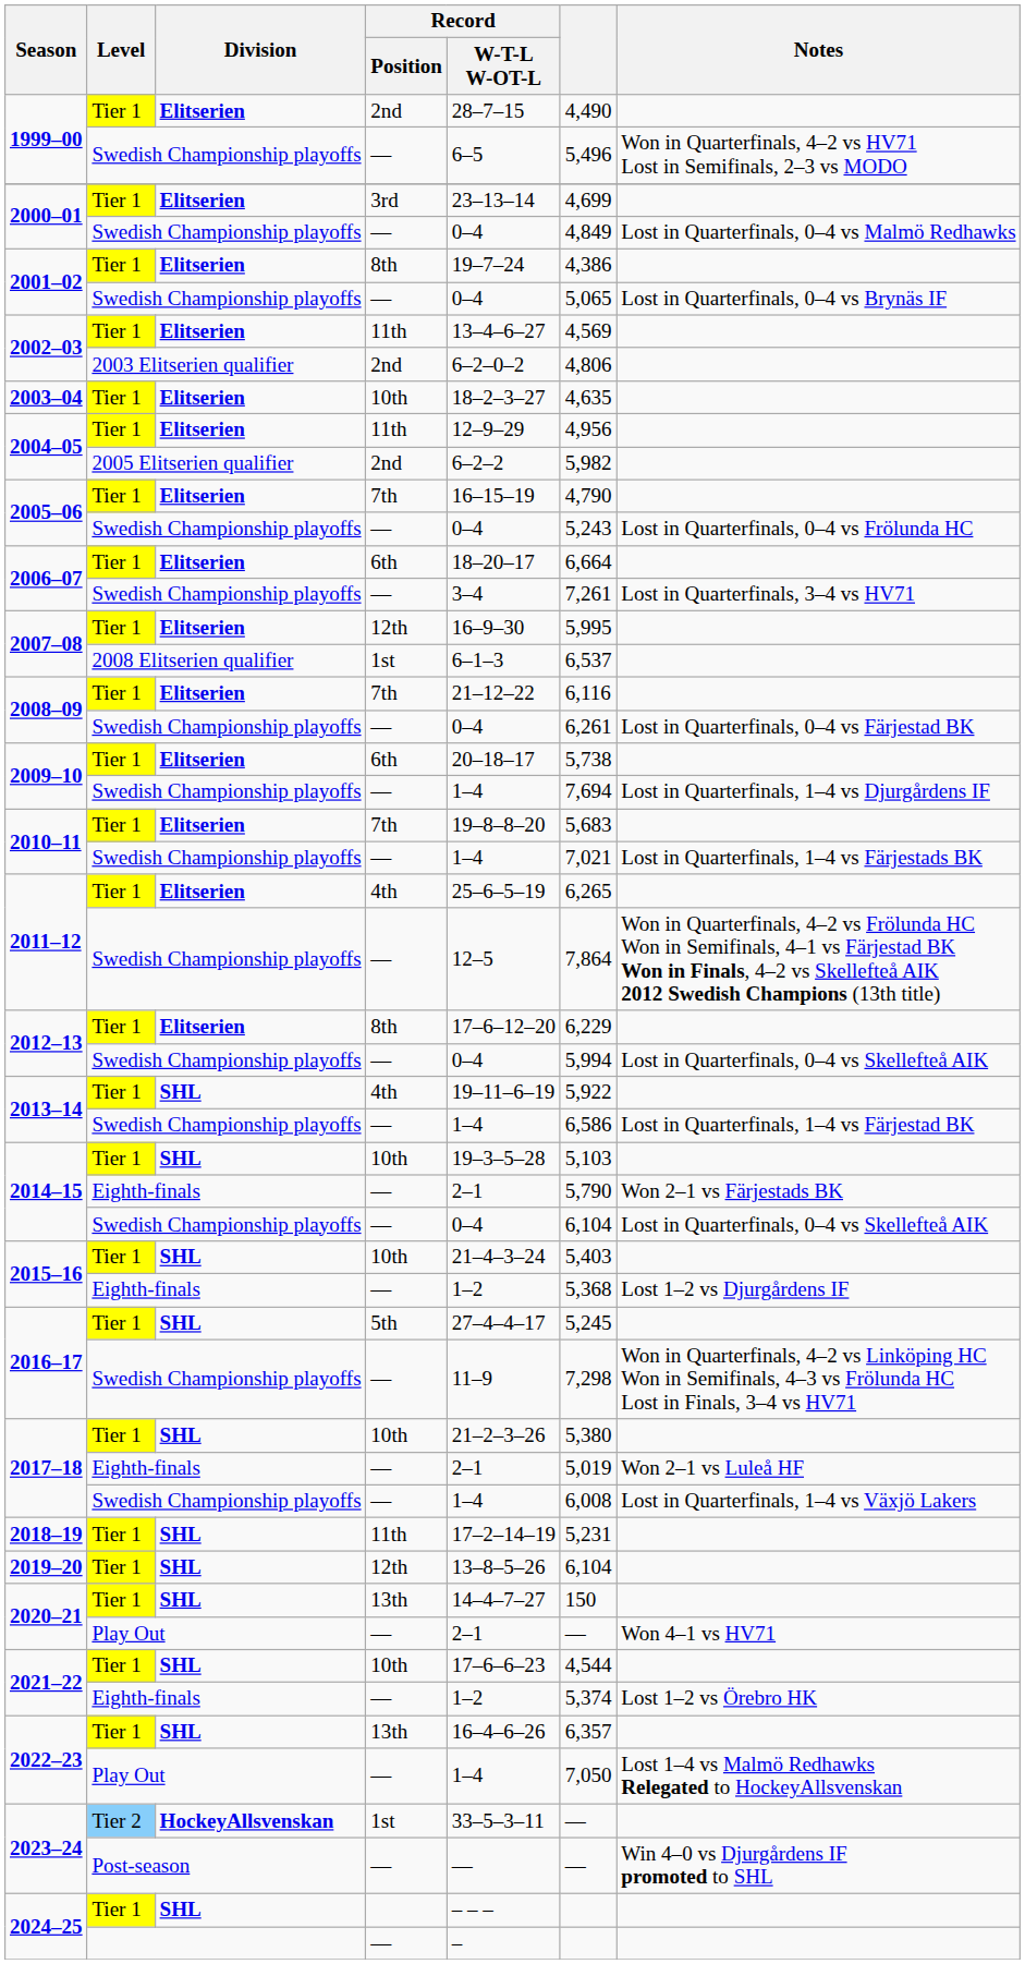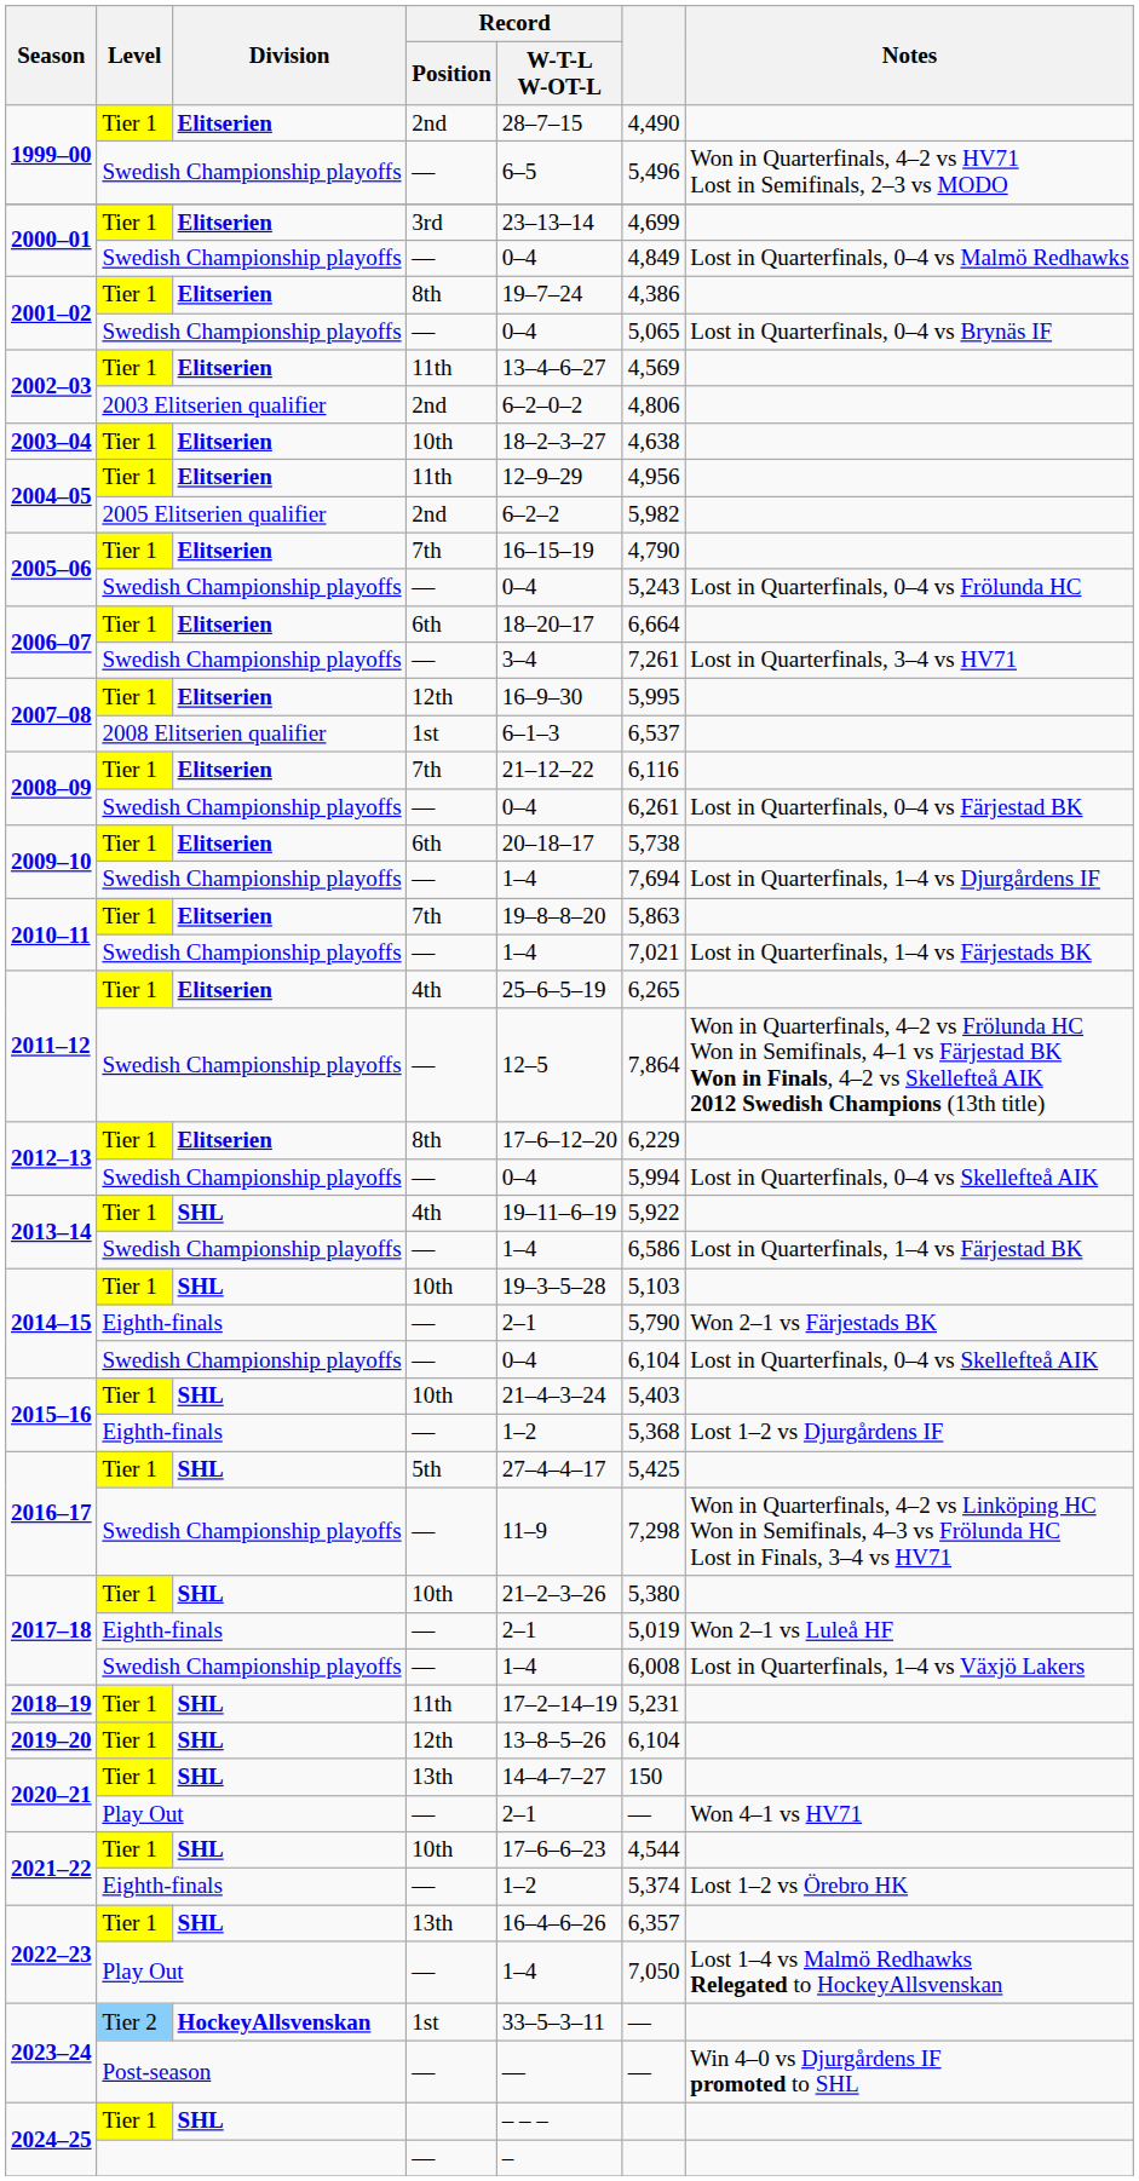2003–04 | column 6: 4,635 -> 4,638
2010–11 / Elitserien | column 6: 5,683 -> 5,863
2016–17 / SHL | column 6: 5,245 -> 5,425
